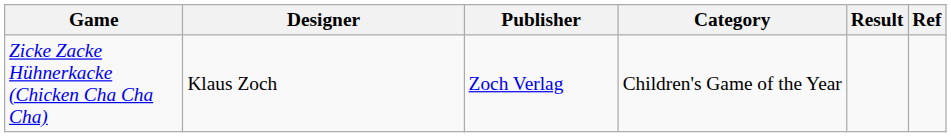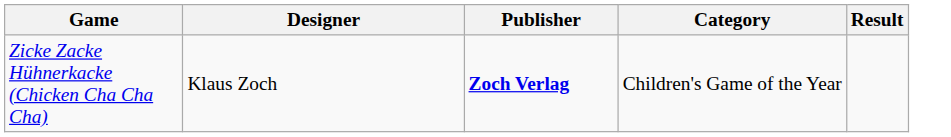- column: Ref
Zicke Zacke Hühnerkacke (Chicken Cha Cha Cha) | Publisher: normal -> bold
